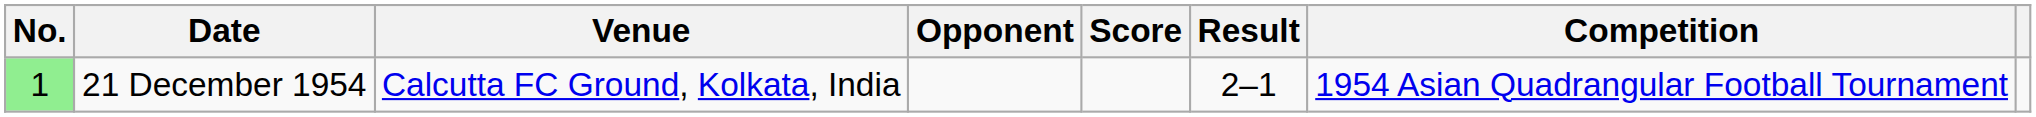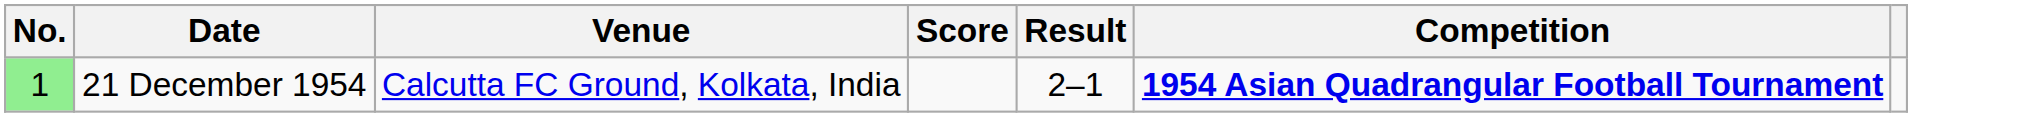- column: Opponent
21 December 1954 | Competition: normal -> bold
